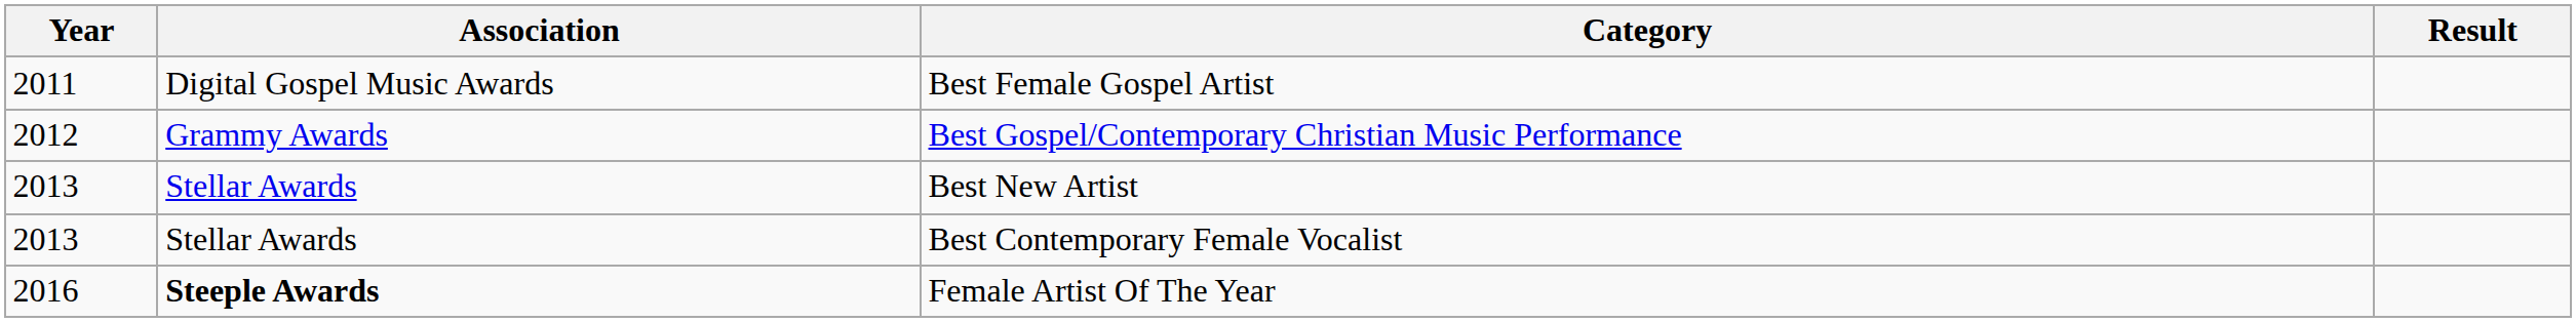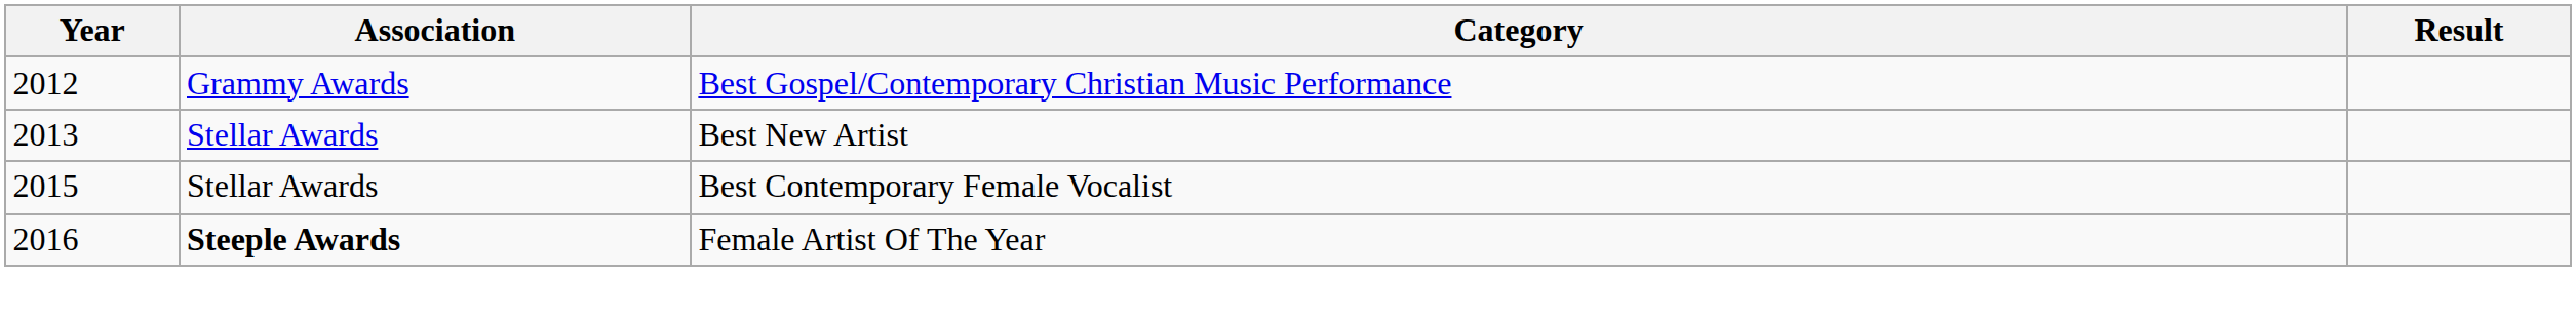- row: 2011 | Digital Gospel Music Awards | Best Female Gospel Artist
Best Contemporary Female Vocalist | Year: 2013 -> 2015
